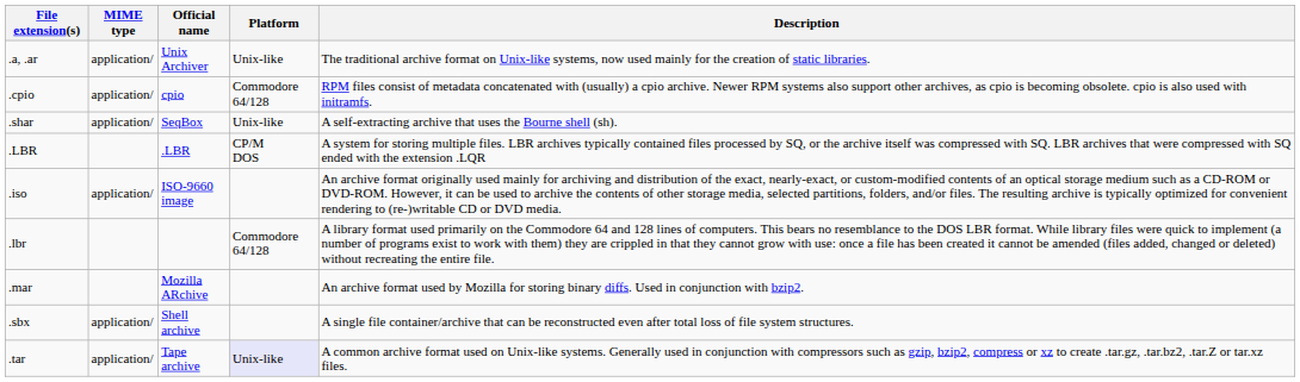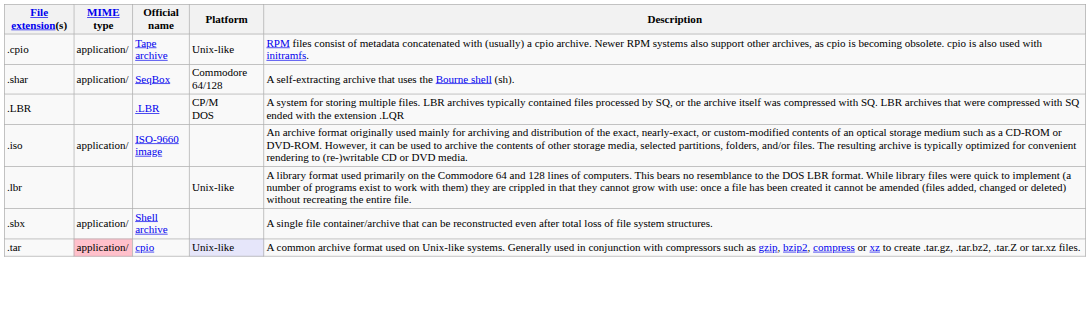- row: .a, .ar | application/ | Unix Archiver | Unix-like | The traditional archive format on Unix-like systems, now used mainly for the creation of static libraries.
.cpio | Official name: cpio -> Tape archive
.cpio | Platform: Commodore 64/128 -> Unix-like
.shar | Platform: Unix-like -> Commodore 64/128
.lbr | Platform: Commodore 64/128 -> Unix-like
- row: .mar | Mozilla ARchive | An archive format used by Mozilla for storing binary diffs. Used in conjunction with bzip2.
.tar | MIME type: no background -> pink background
.tar | Official name: Tape archive -> cpio
